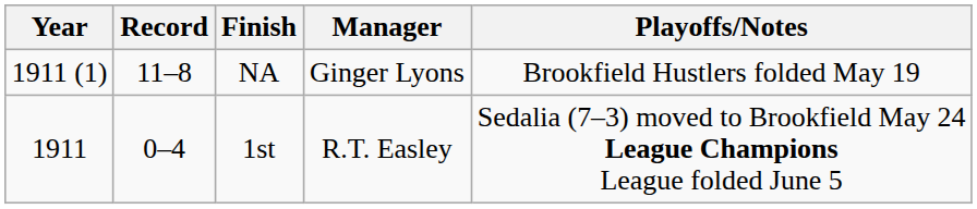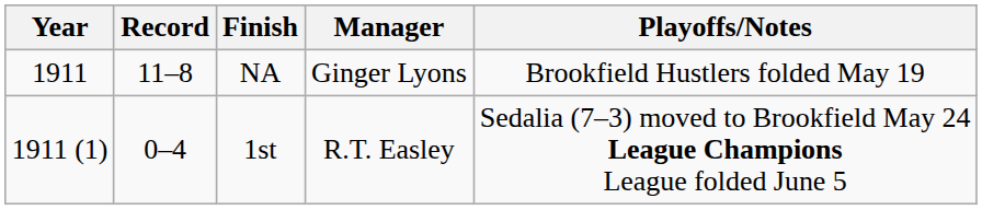NA | Year: 1911 (1) -> 1911
1st | Year: 1911 -> 1911 (1)
